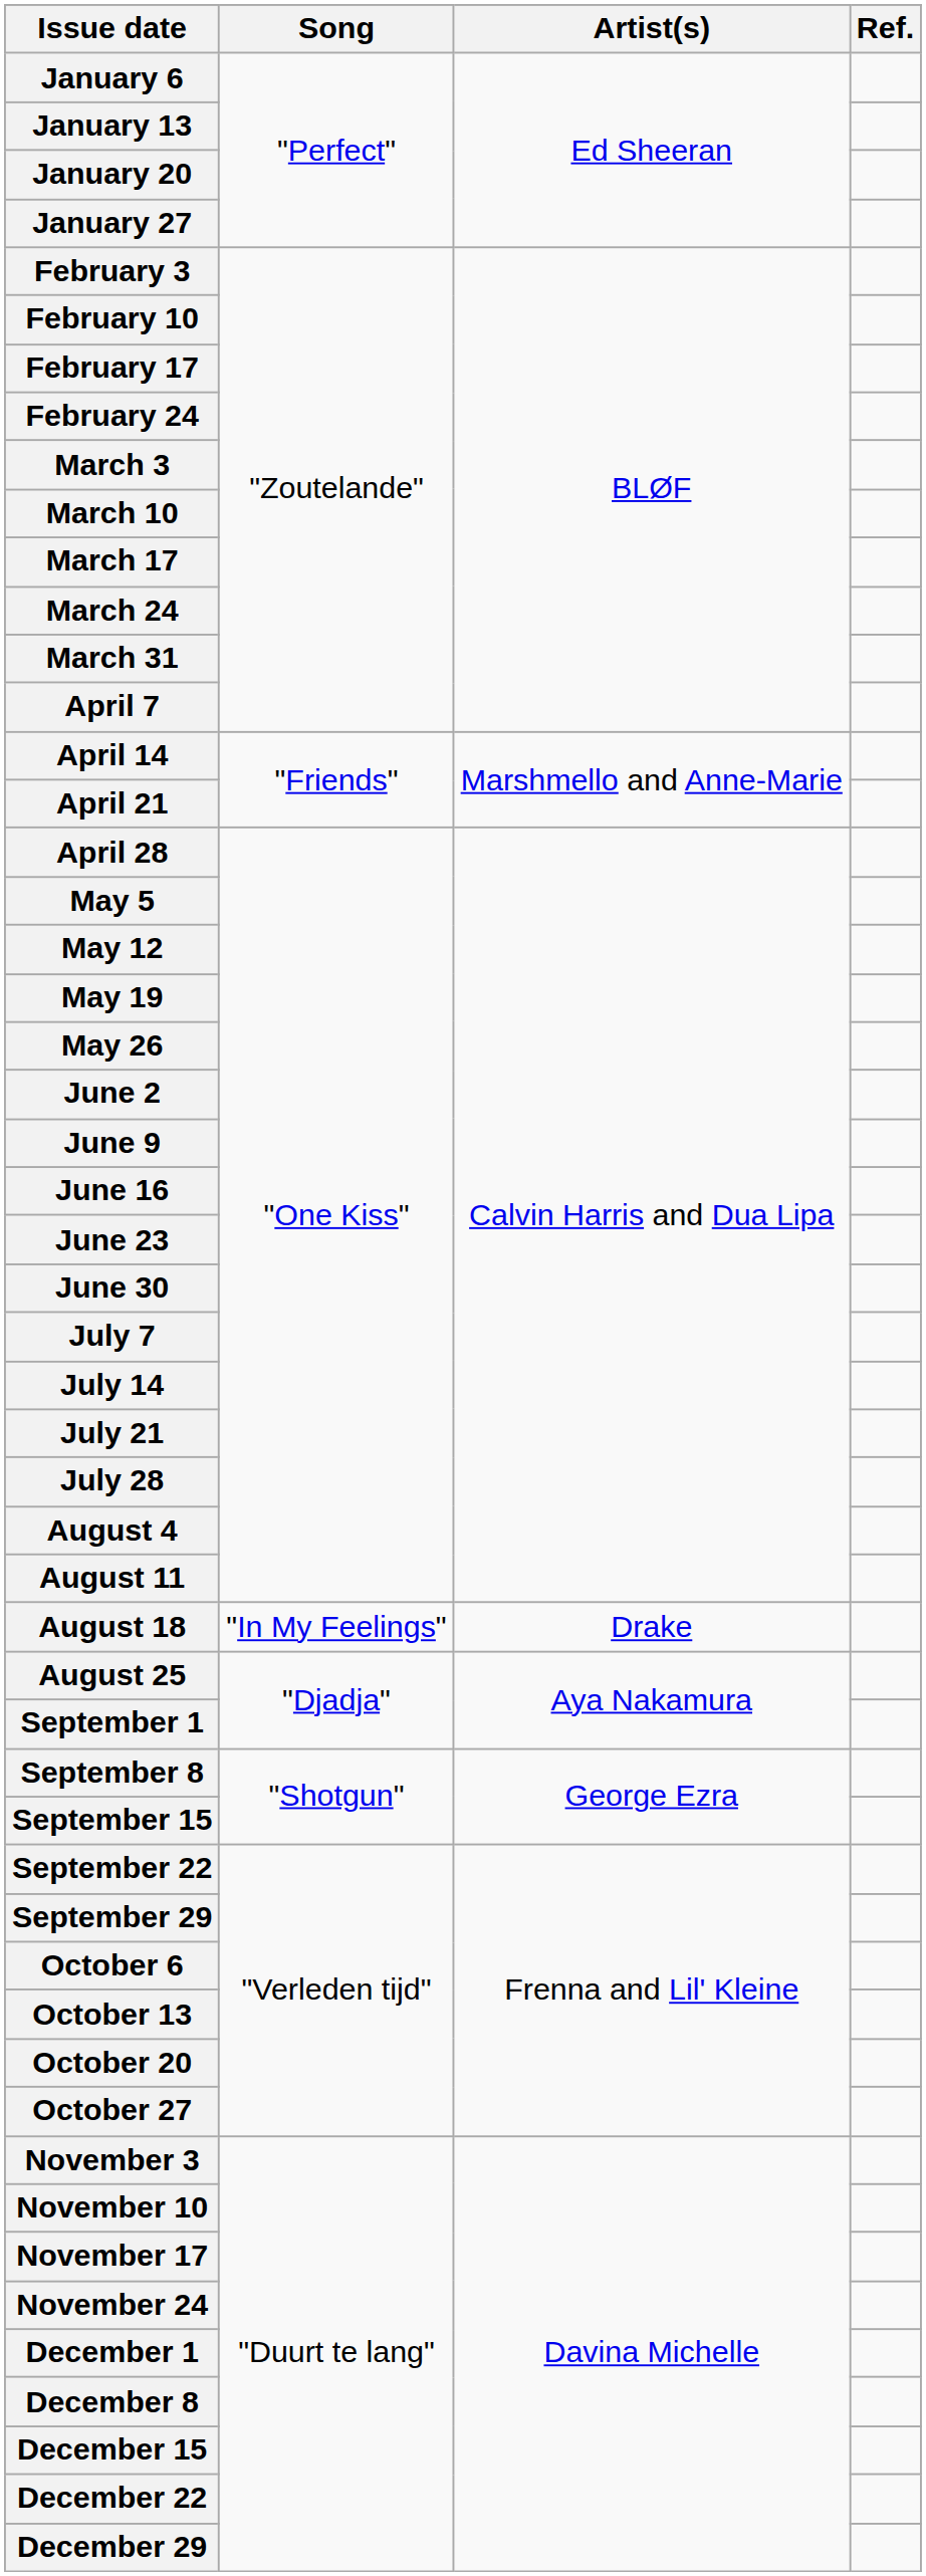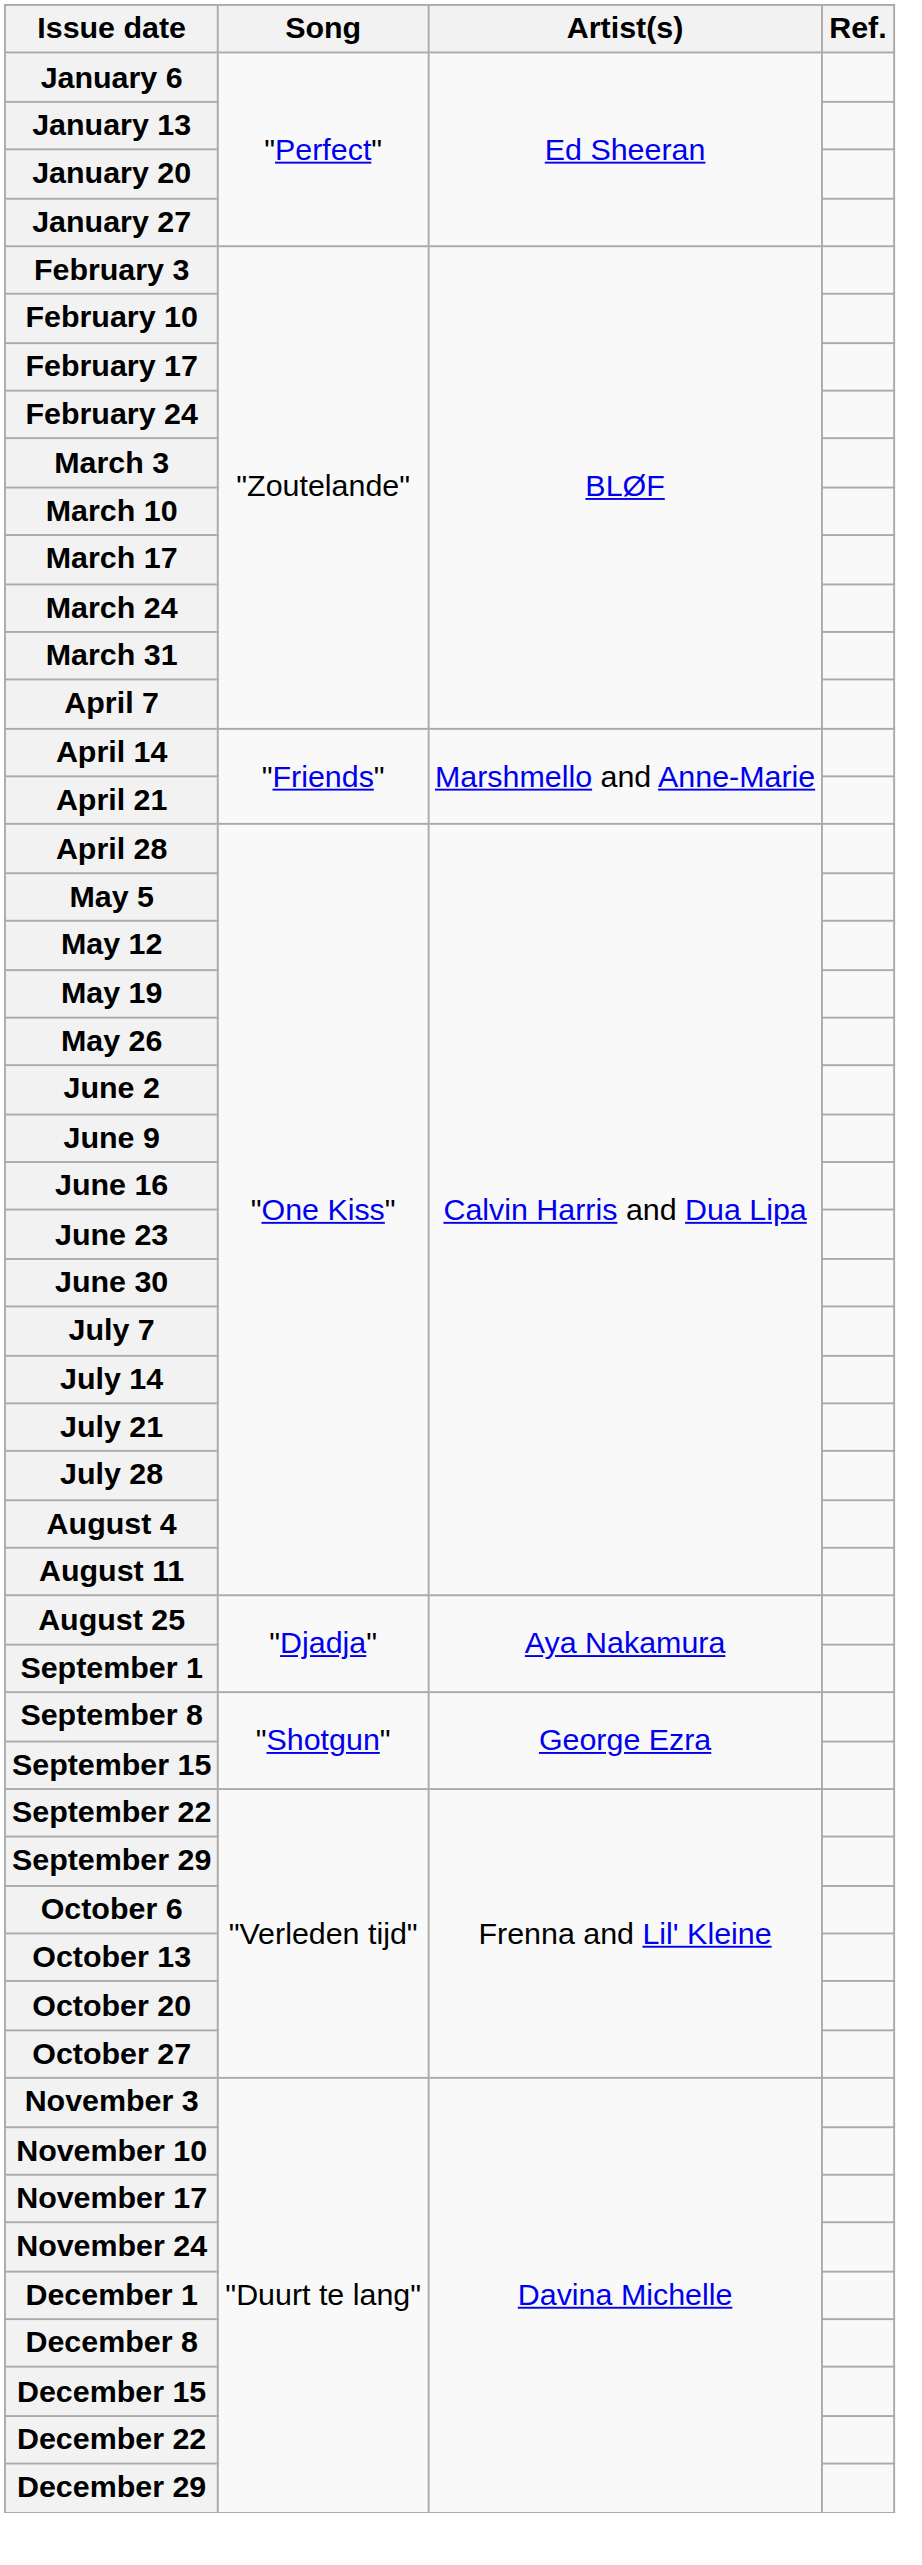- row: August 18 | "In My Feelings" | Drake
